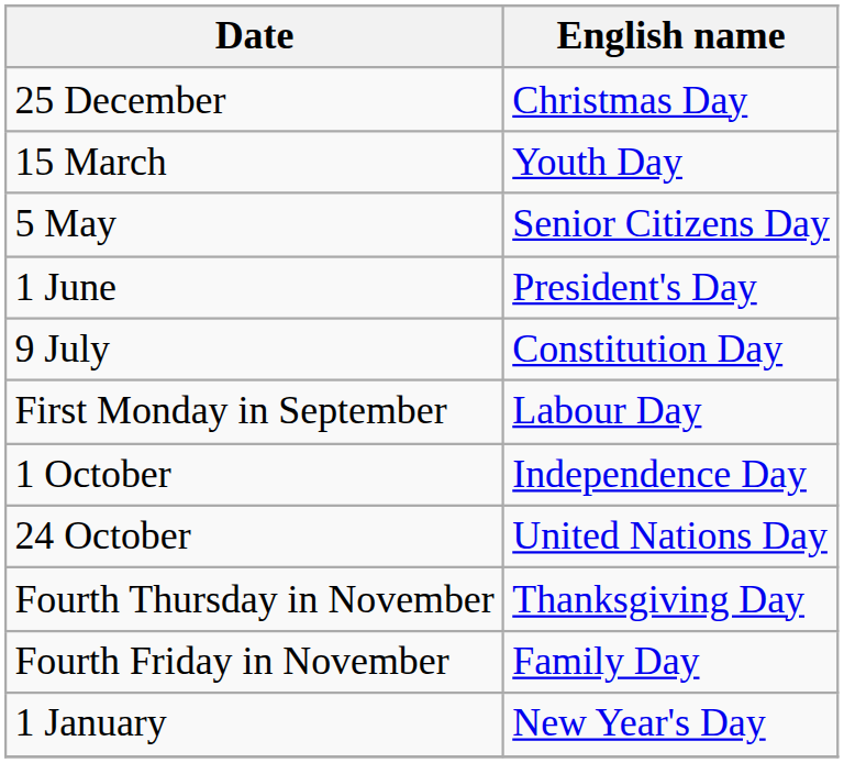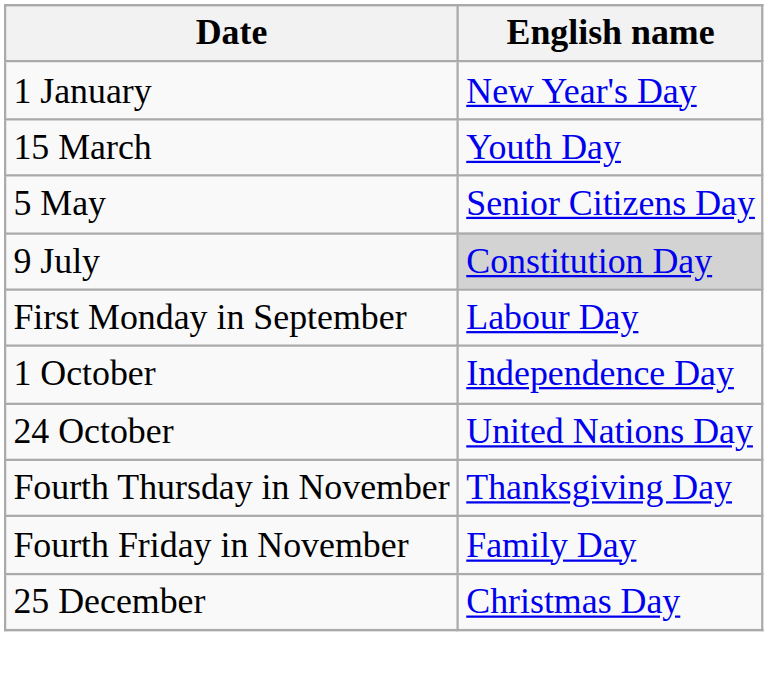rows swapped: 1 January <-> 25 December
- row: 1 June | President's Day
9 July | English name: no background -> lightgrey background
